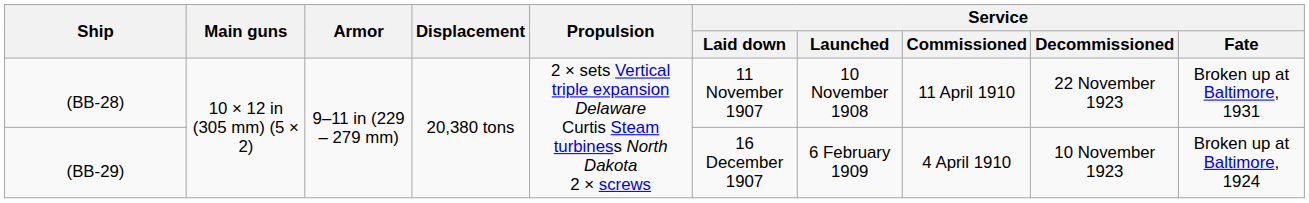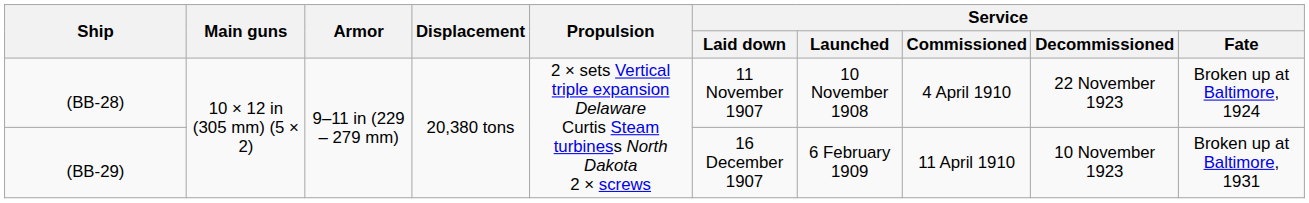(BB-28) | Service / Commissioned: 11 April 1910 -> 4 April 1910
(BB-28) | Service / Fate: Broken up at Baltimore, 1931 -> Broken up at Baltimore, 1924
(BB-29) | Service / Commissioned: 4 April 1910 -> 11 April 1910
(BB-29) | Service / Fate: Broken up at Baltimore, 1924 -> Broken up at Baltimore, 1931
